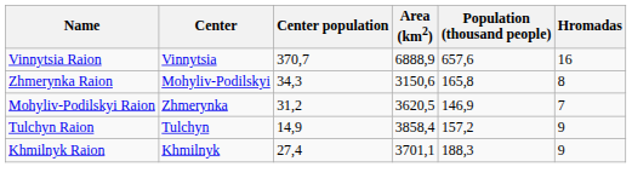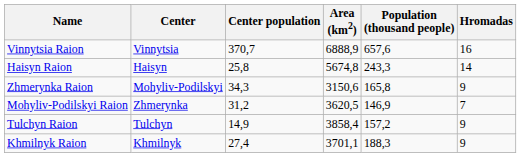+ row: Haisyn Raion | Haisyn | 25,8 | 5674,8 | 243,3 | 14
Zhmerynka Raion | Hromadas: 8 -> 9
